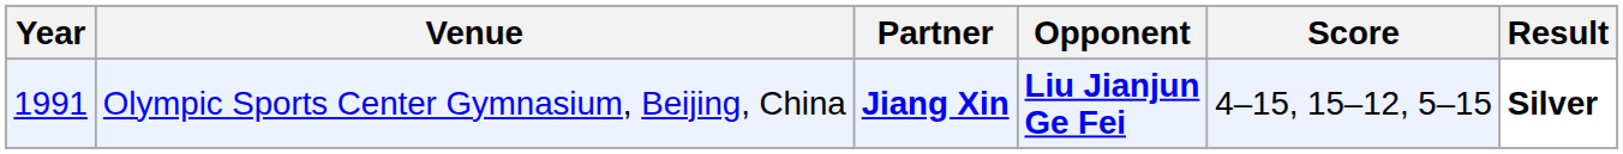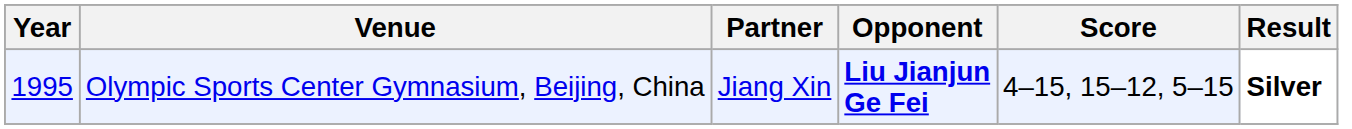Olympic Sports Center Gymnasium, Beijing, China | Year: 1991 -> 1995
Olympic Sports Center Gymnasium, Beijing, China | Partner: bold -> normal
